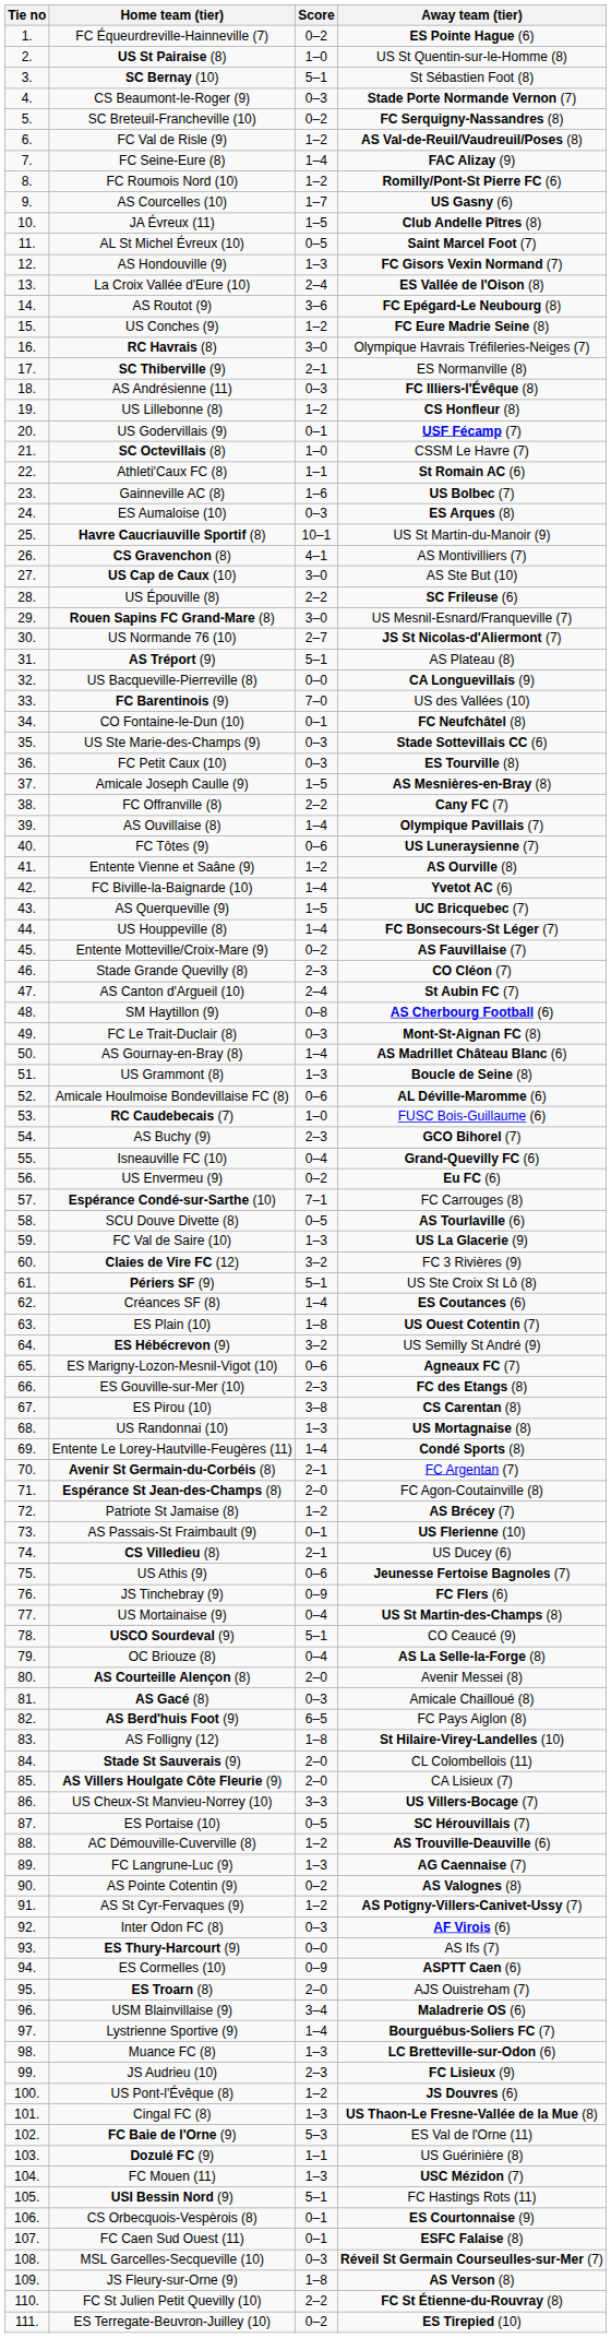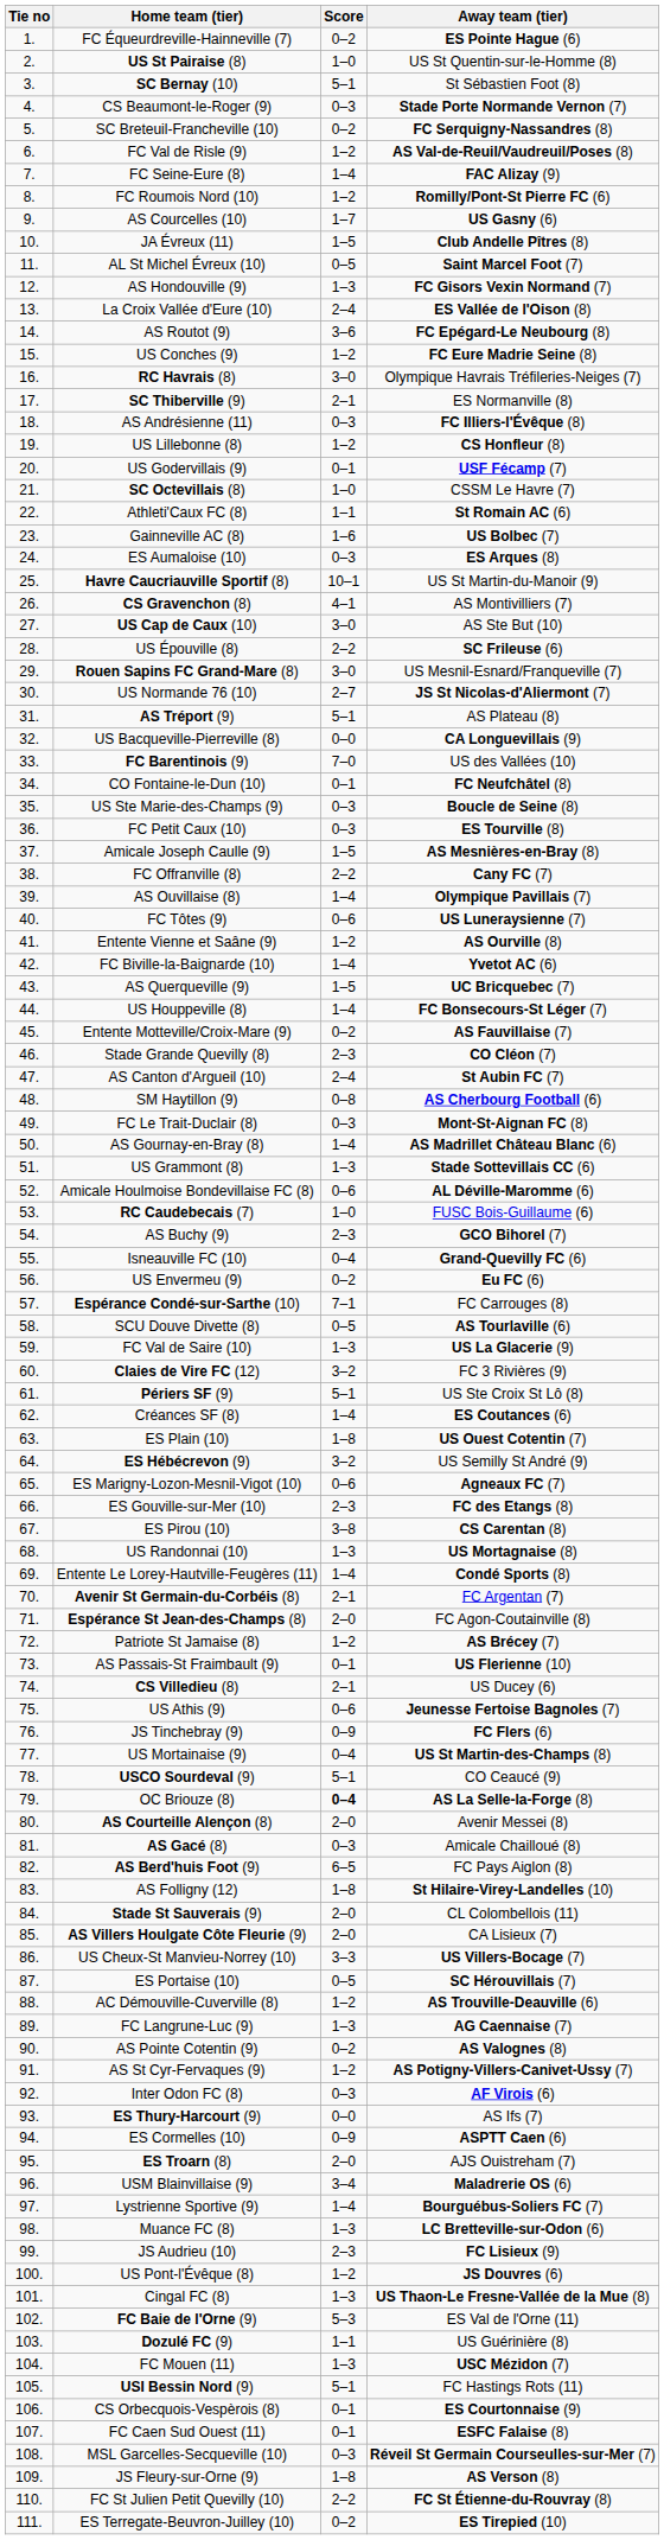US Ste Marie-des-Champs (9) | Away team (tier): Stade Sottevillais CC (6) -> Boucle de Seine (8)
US Grammont (8) | Away team (tier): Boucle de Seine (8) -> Stade Sottevillais CC (6)
OC Briouze (8) | Score: normal -> bold
